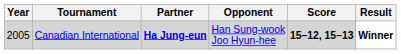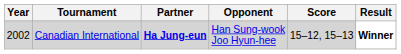Canadian International | Year: 2005 -> 2002
Canadian International | Score: bold -> normal
